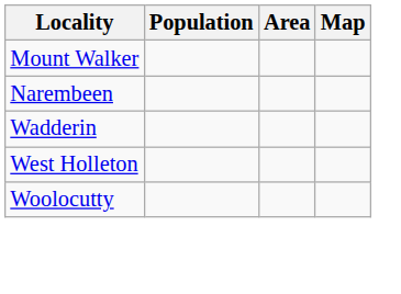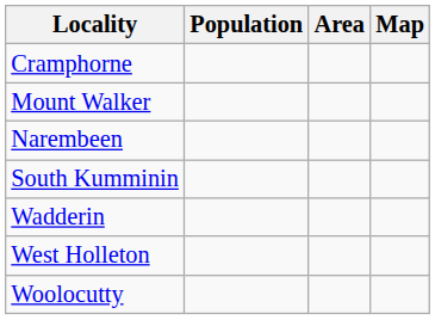+ row: Cramphorne
+ row: South Kumminin
